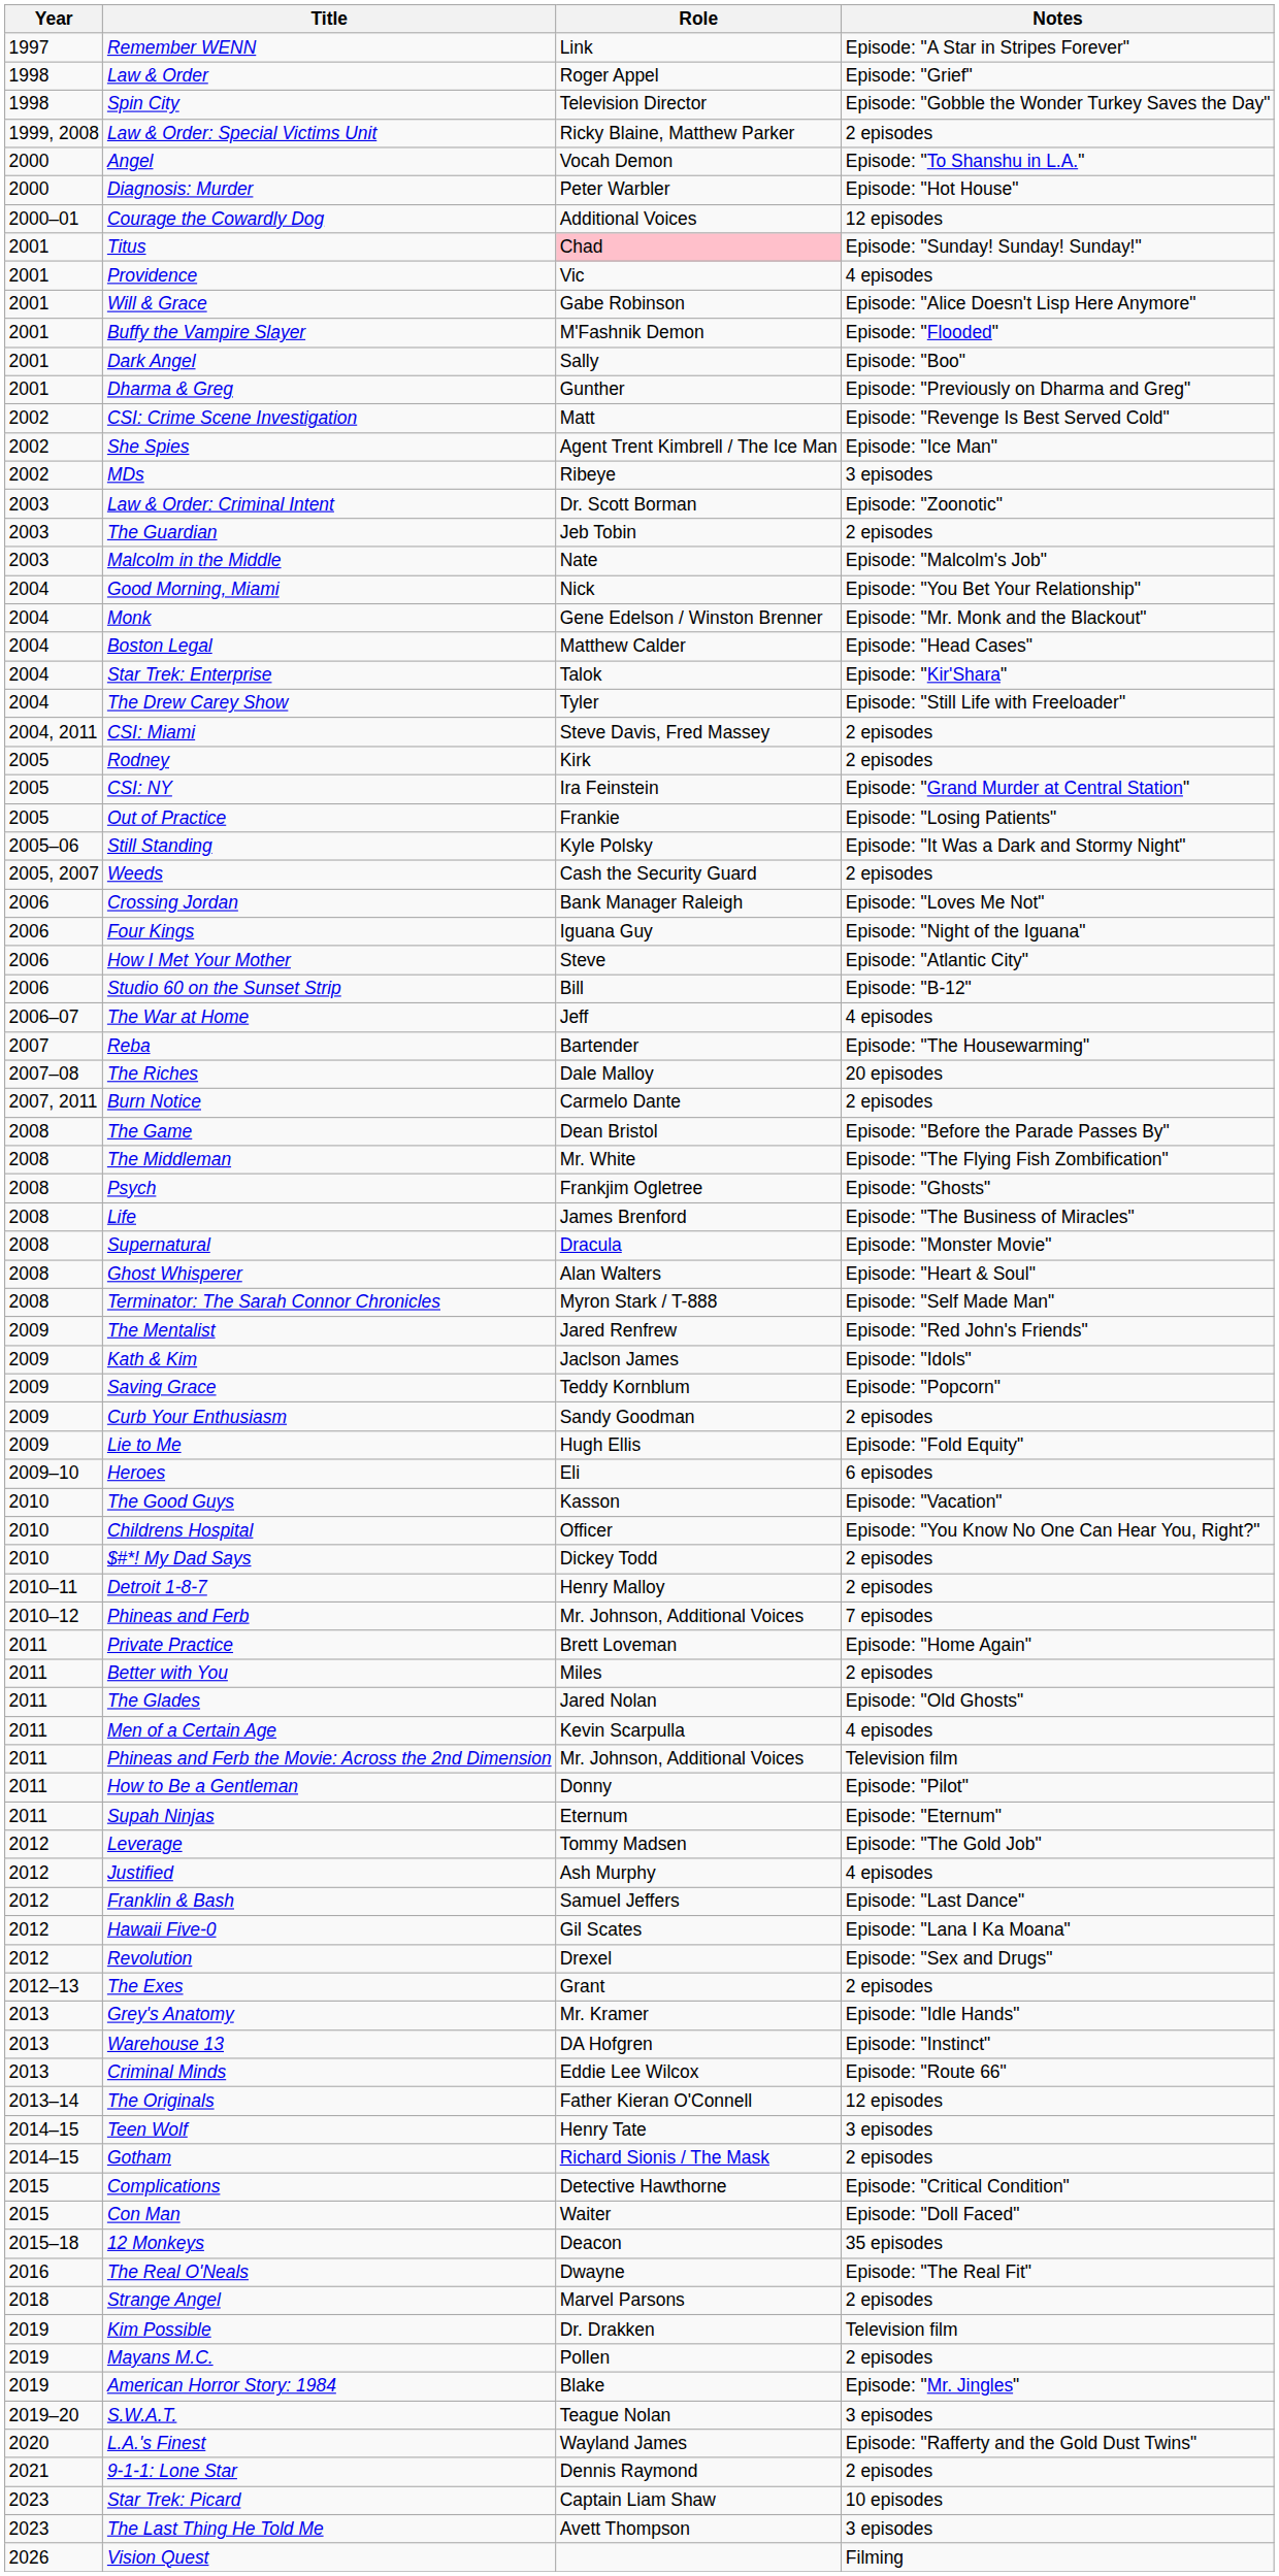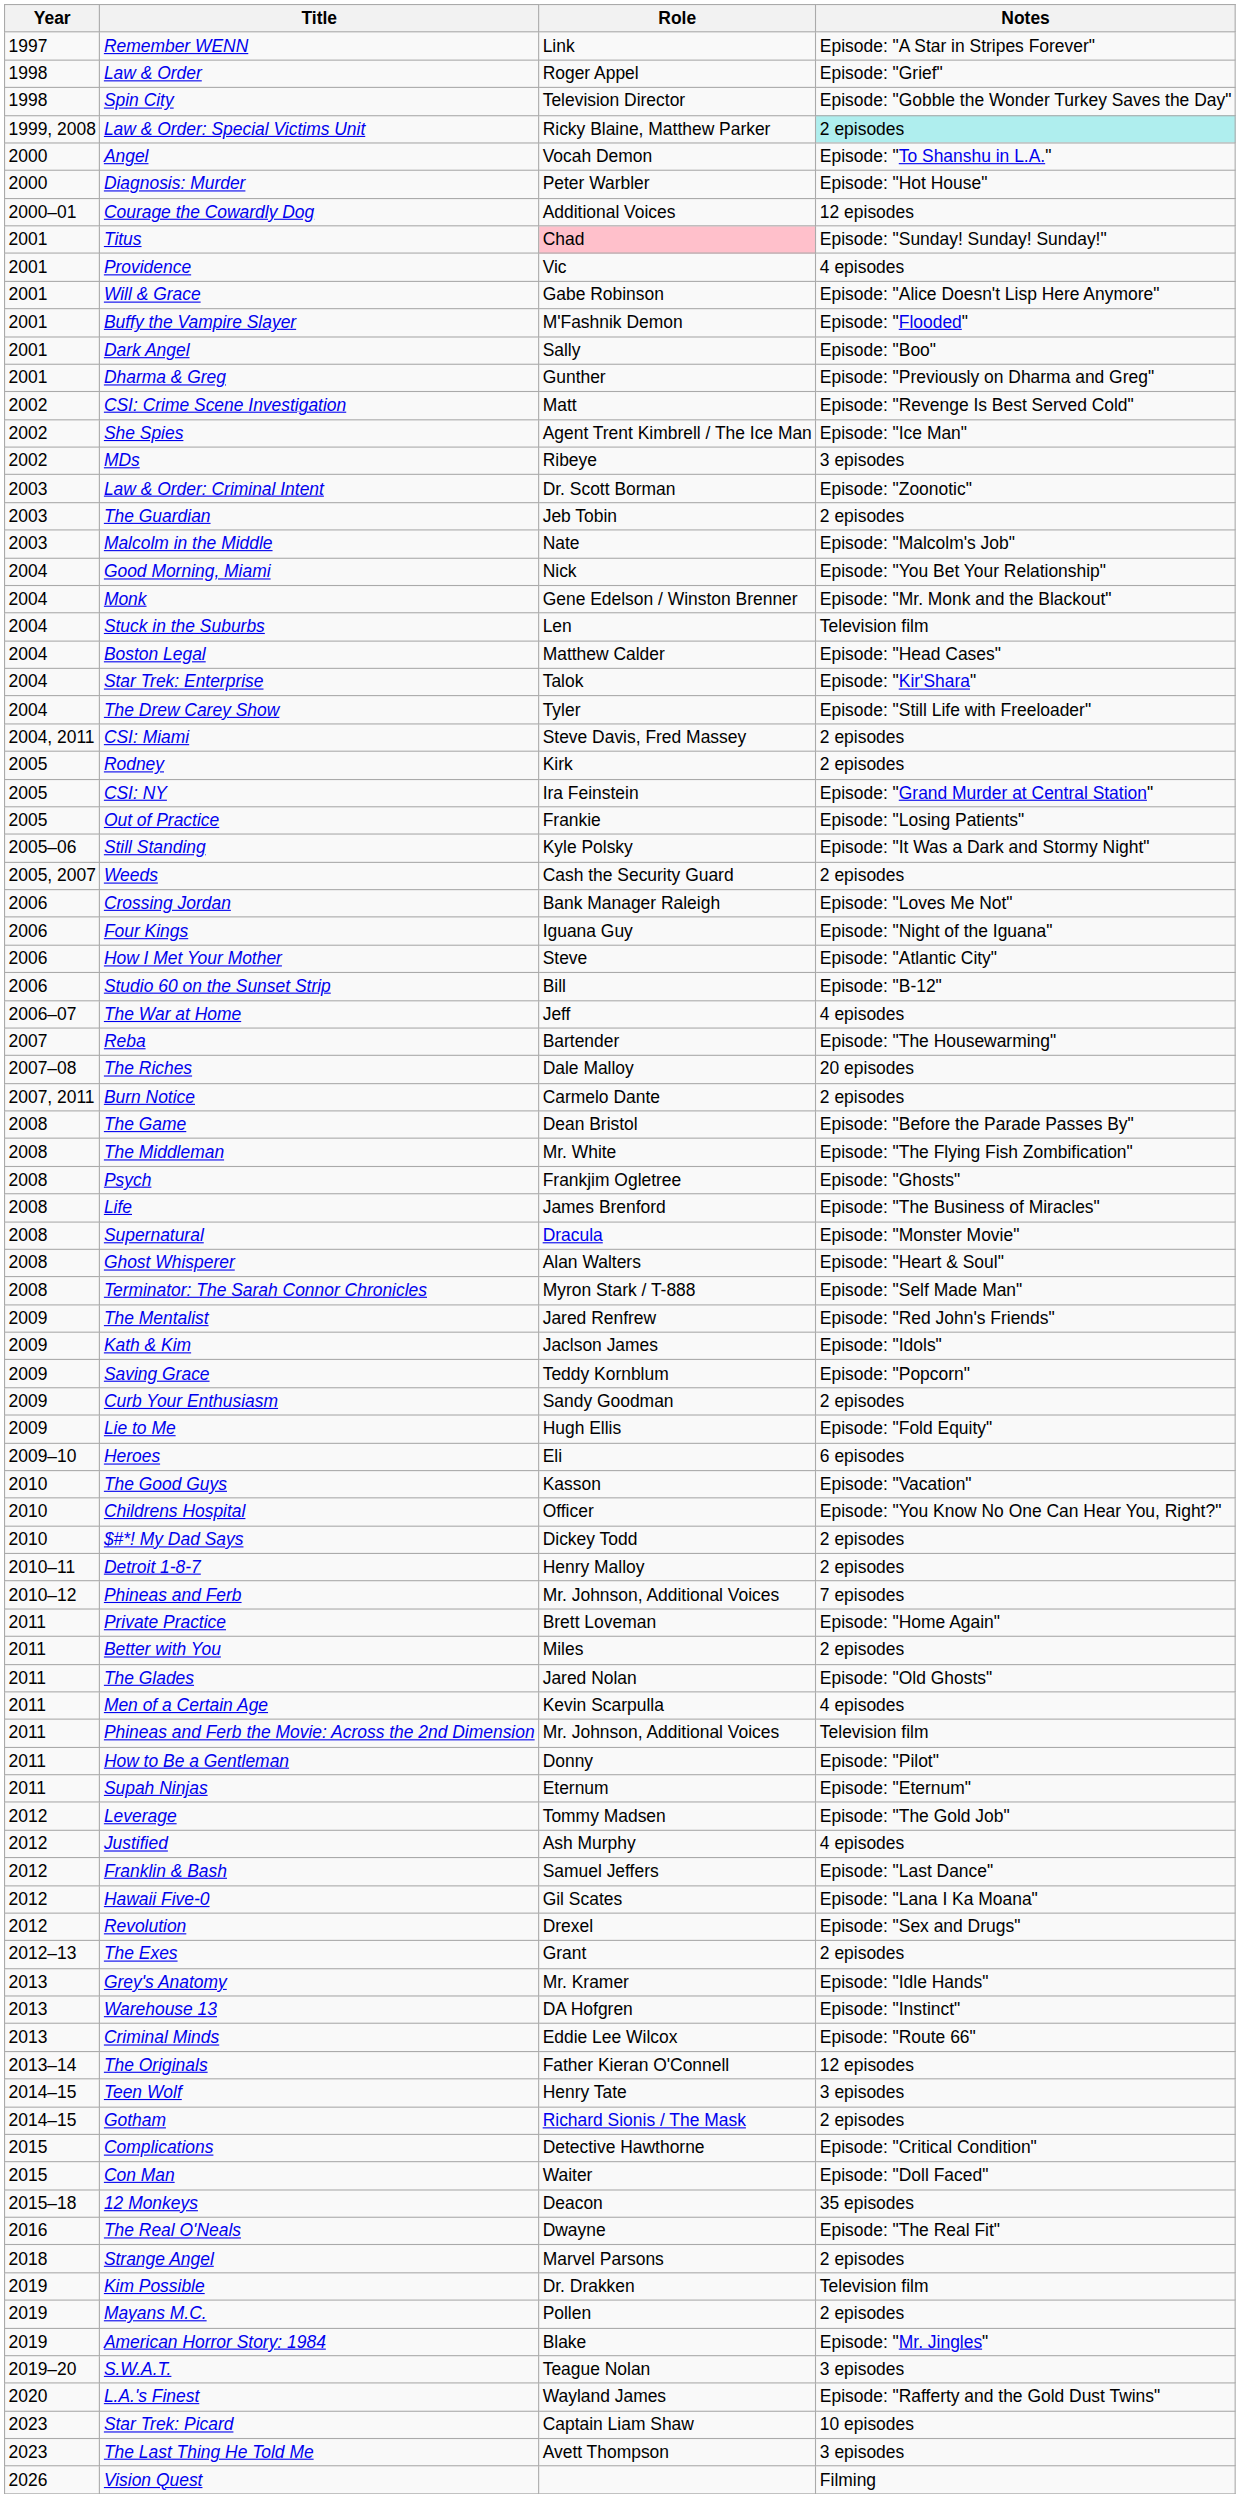Law & Order: Special Victims Unit | Notes: no background -> paleturquoise background
+ row: 2004 | Stuck in the Suburbs | Len | Television film
- row: 2021 | 9-1-1: Lone Star | Dennis Raymond | 2 episodes
